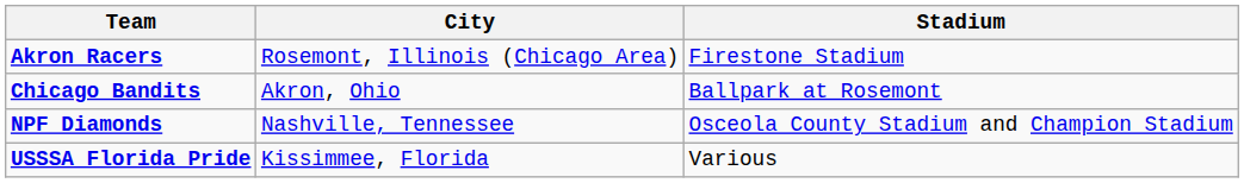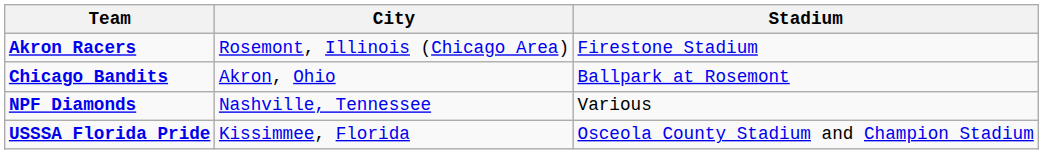NPF Diamonds | Stadium: Osceola County Stadium and Champion Stadium -> Various
USSSA Florida Pride | Stadium: Various -> Osceola County Stadium and Champion Stadium
